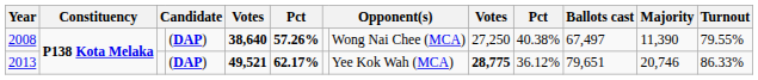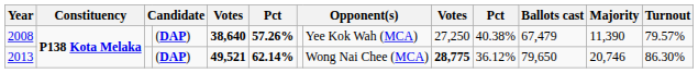2008 | column 8: Wong Nai Chee (MCA) -> Yee Kok Wah (MCA)
2008 | Ballots cast: 67,497 -> 67,479
2008 | Turnout: 79.55% -> 79.57%
2013 | column 6: 62.17% -> 62.14%
2013 | column 8: Yee Kok Wah (MCA) -> Wong Nai Chee (MCA)
2013 | Ballots cast: 79,651 -> 79,650
2013 | Turnout: 86.33% -> 86.30%
